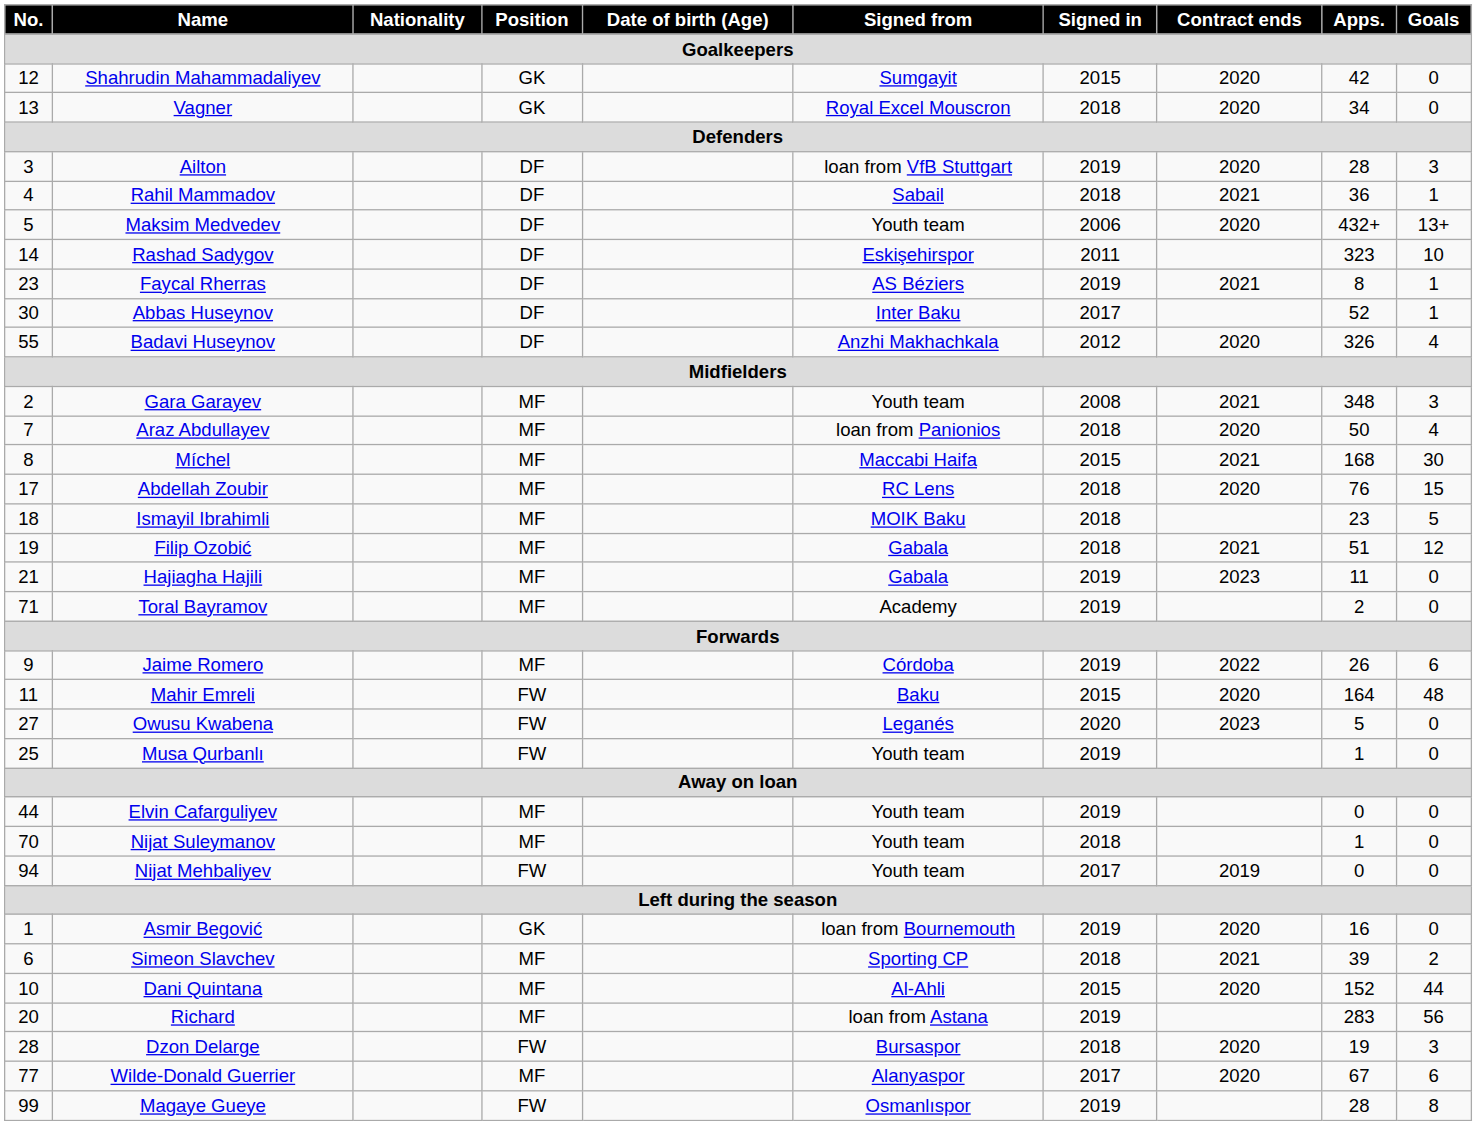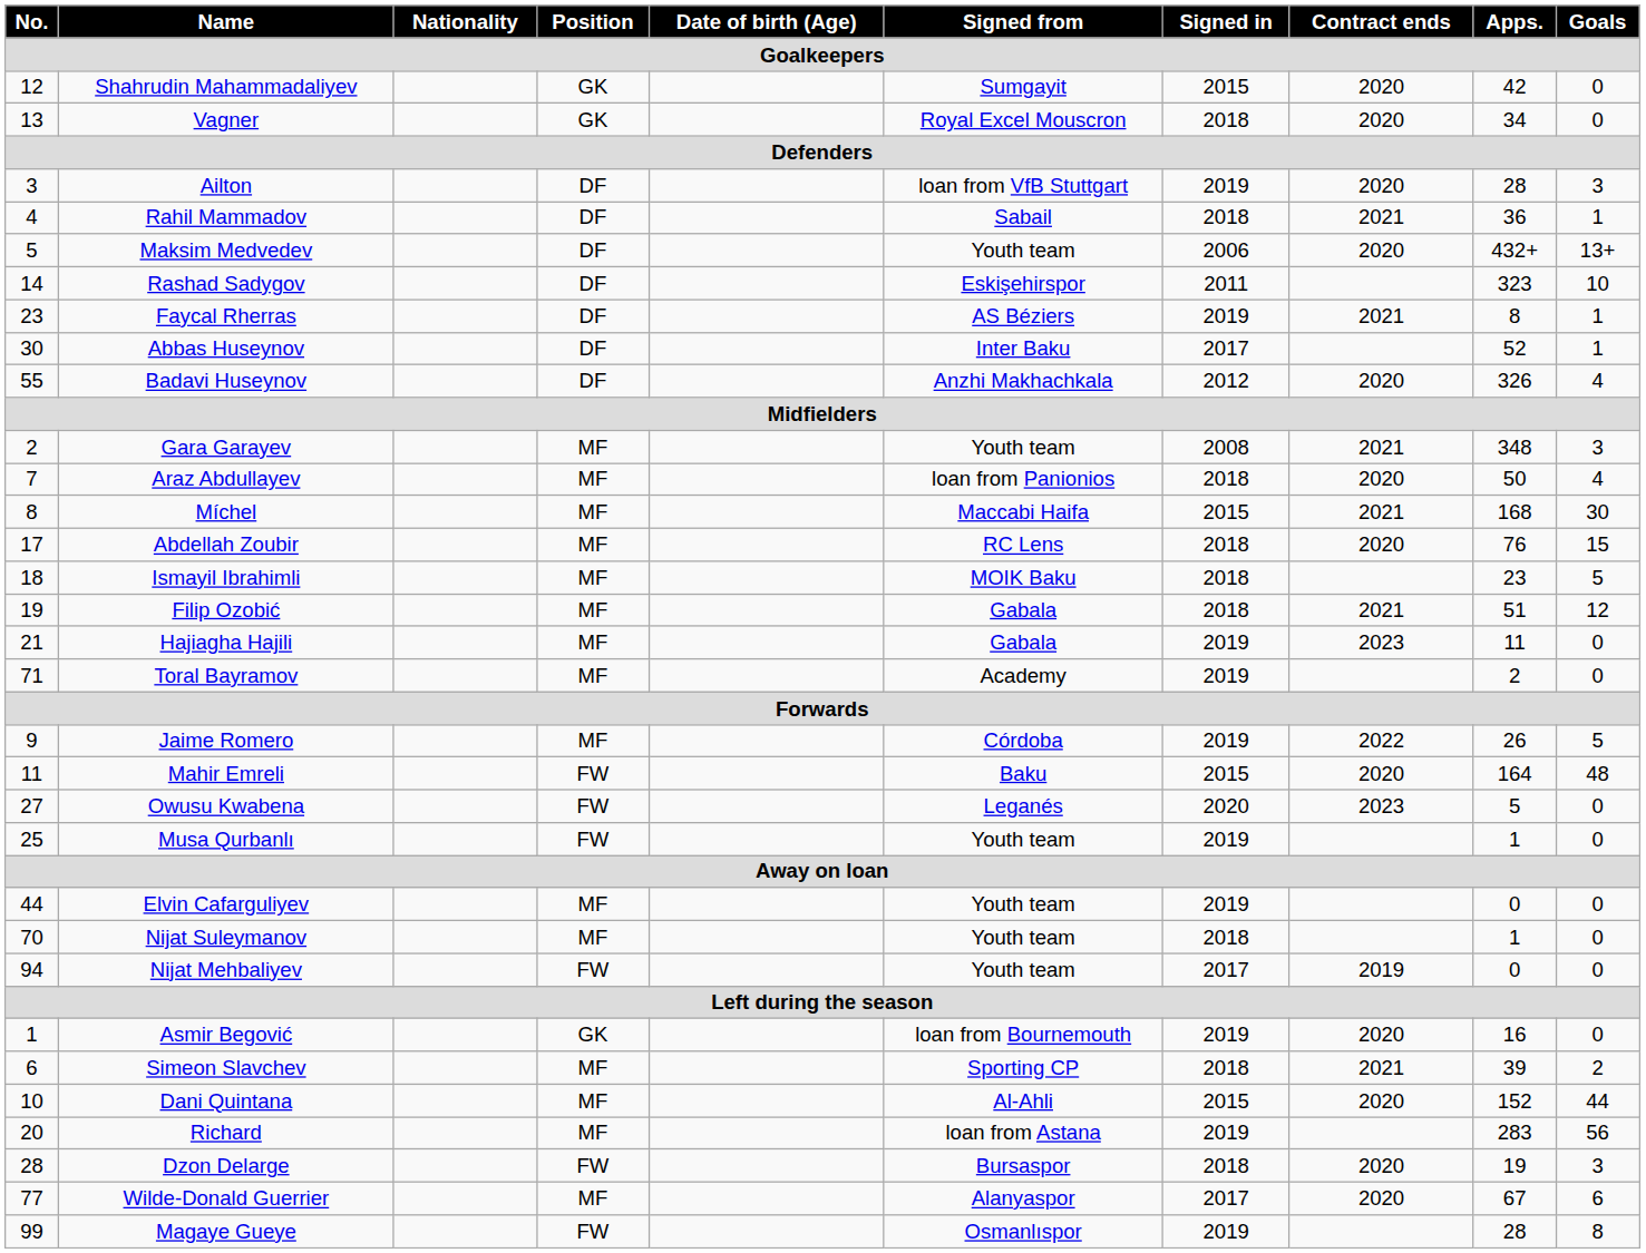Jaime Romero | Goals: 6 -> 5
